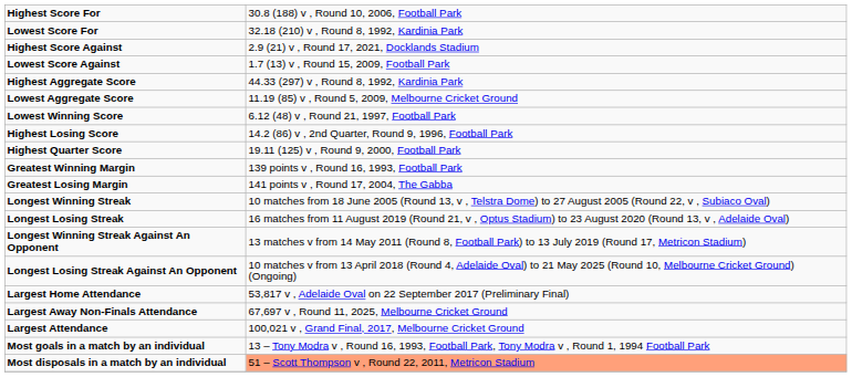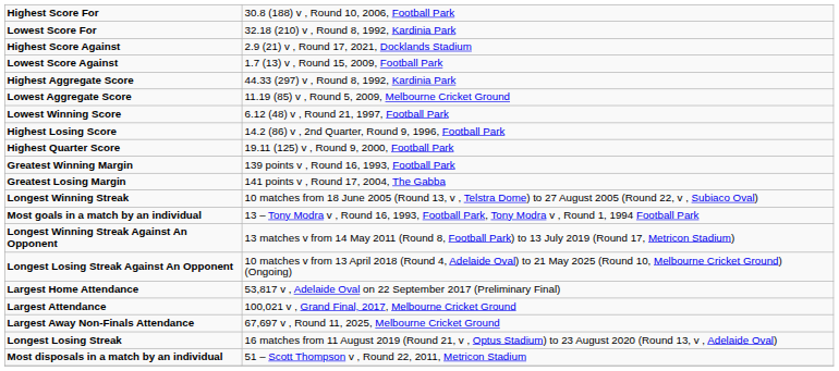rows swapped: Longest Losing Streak <-> Most goals in a match by an individual
rows swapped: Largest Away Non-Finals Attendance <-> Largest Attendance
Most disposals in a match by an individual | column 2: lightsalmon background -> no background
